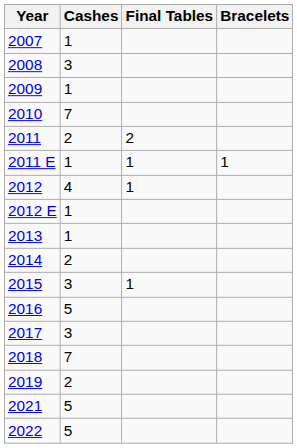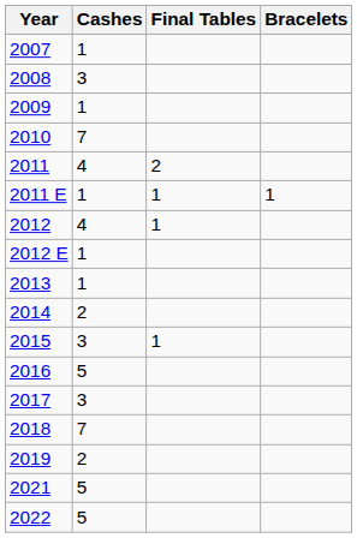2011 | Cashes: 2 -> 4
